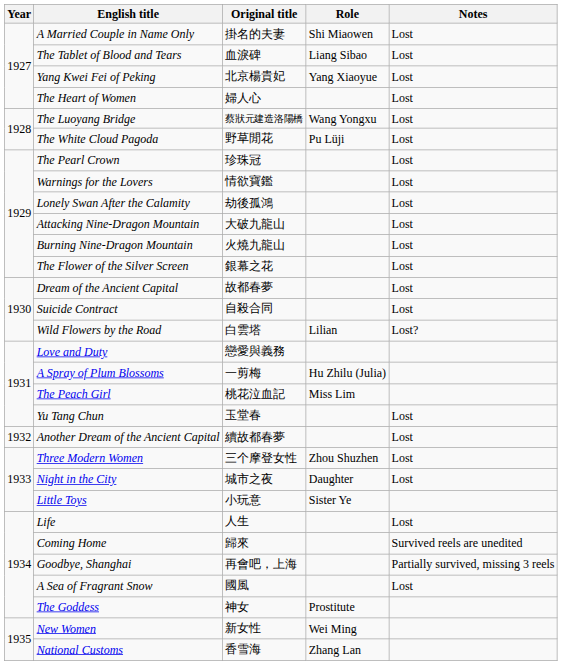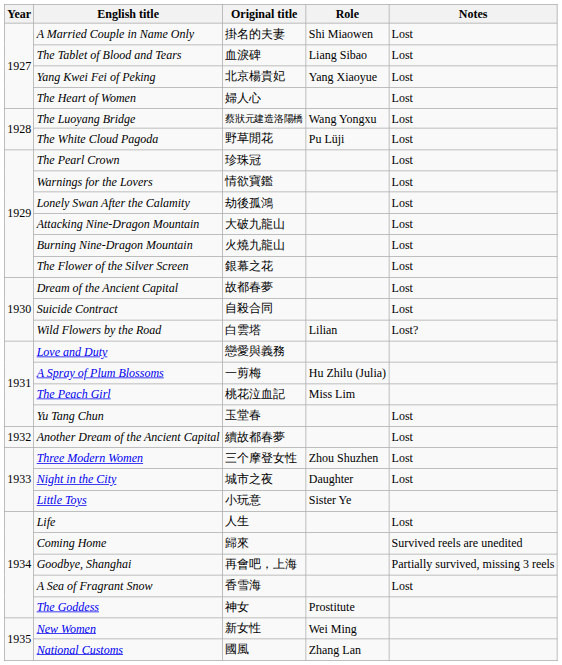A Sea of Fragrant Snow | Original title: 國風 -> 香雪海
National Customs | Original title: 香雪海 -> 國風
